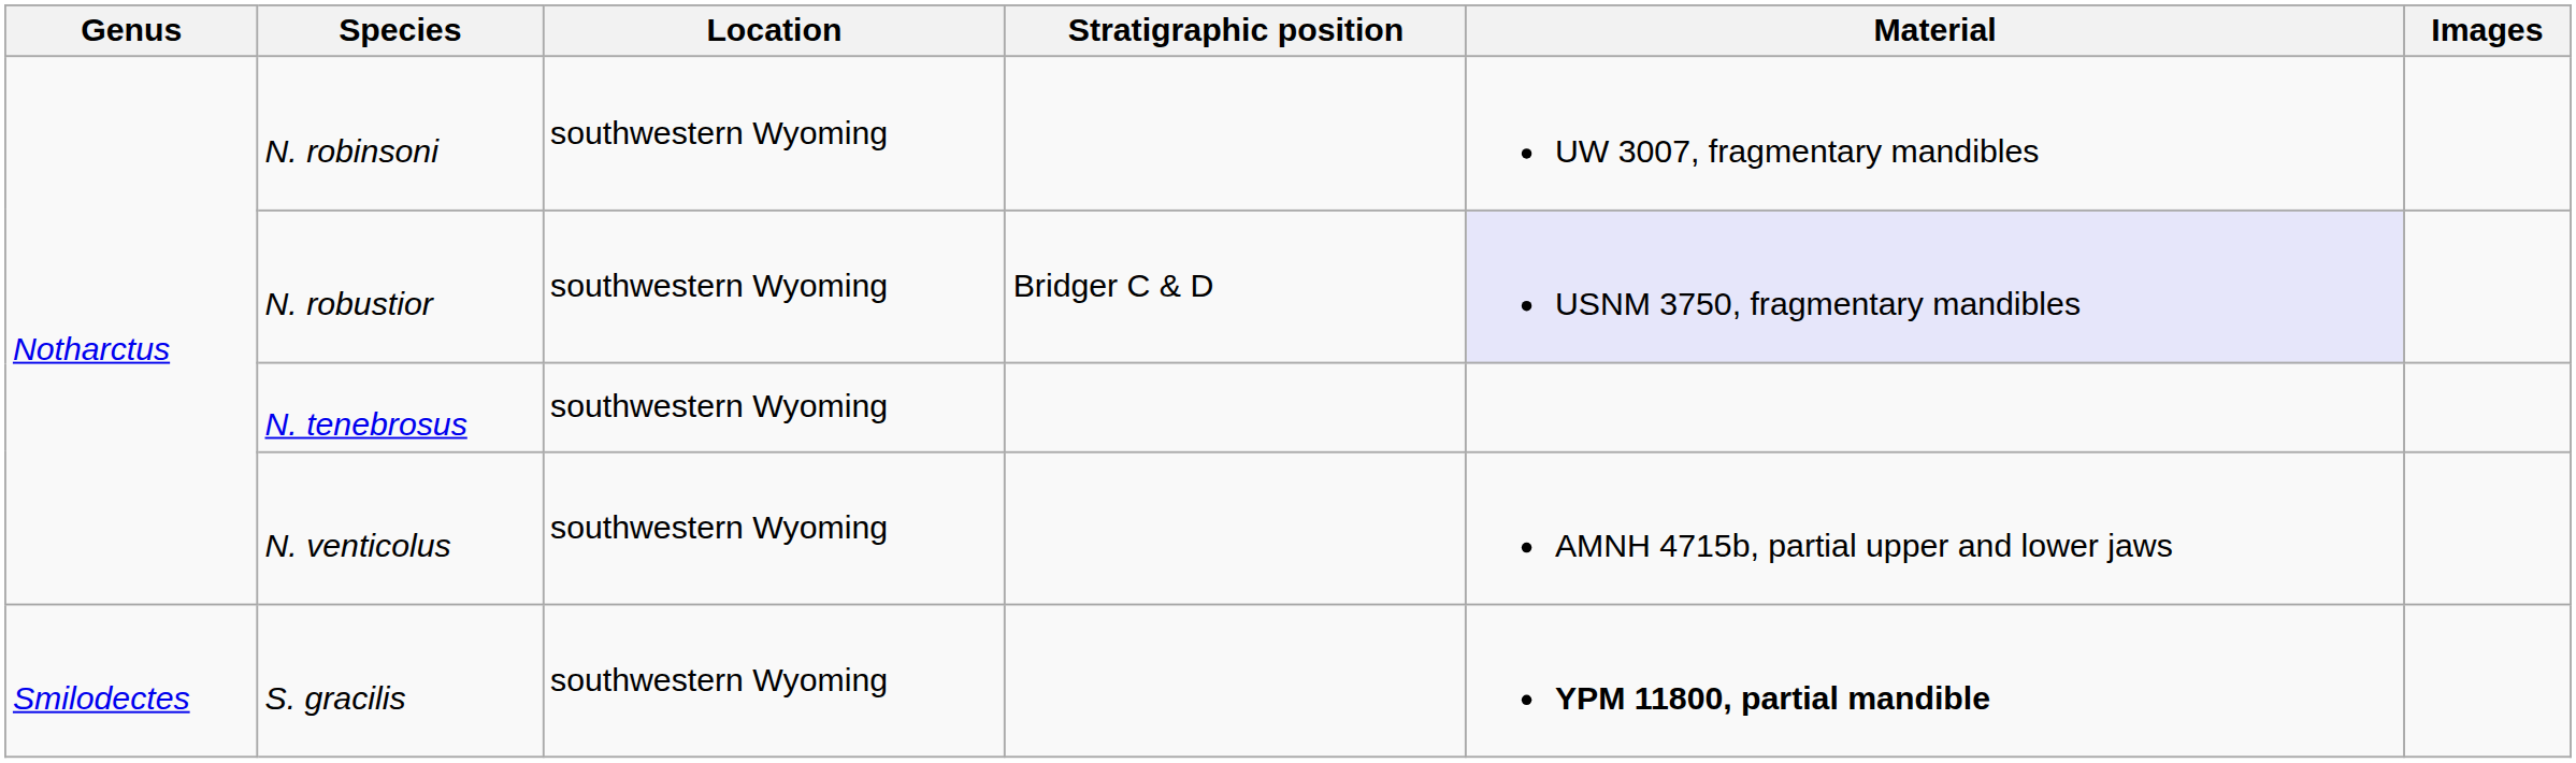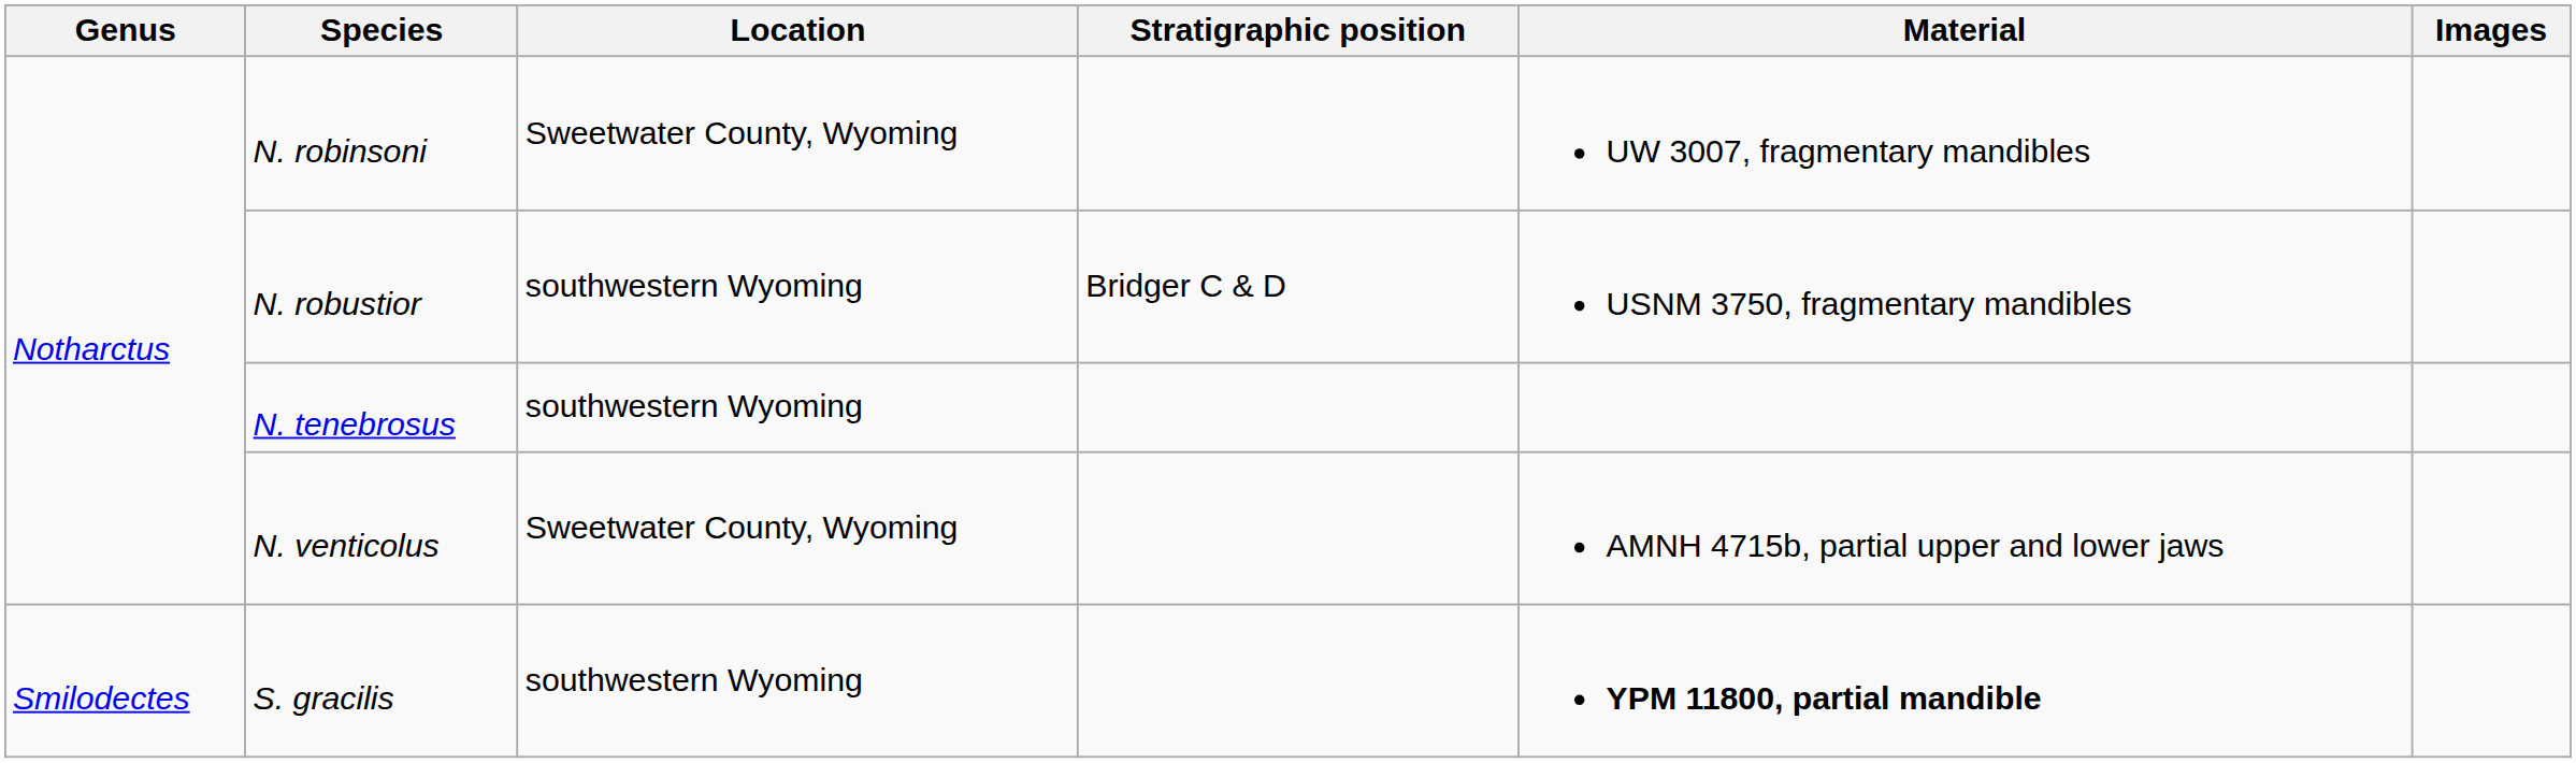N. robinsoni | Location: southwestern Wyoming -> Sweetwater County, Wyoming
N. robustior | Material: lavender background -> no background
N. venticolus | Location: southwestern Wyoming -> Sweetwater County, Wyoming
